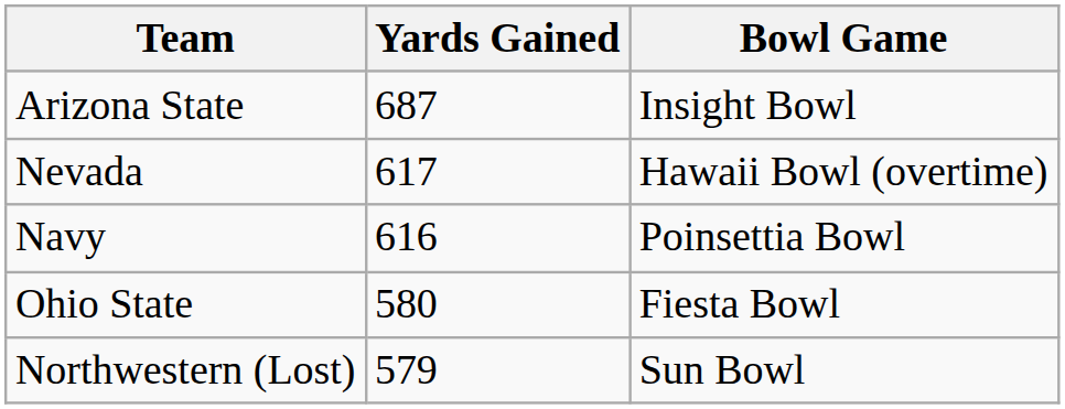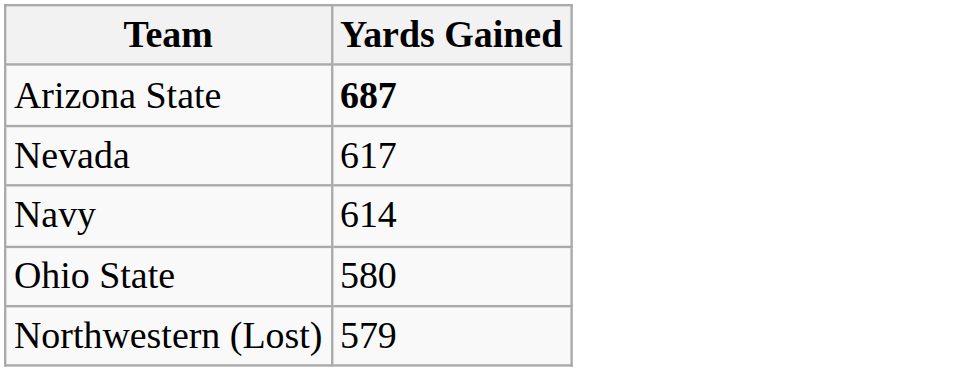- column: Bowl Game | Insight Bowl | Hawaii Bowl (overtime) | Poinsettia Bowl | Fiesta Bowl | Sun Bowl
Arizona State | Yards Gained: normal -> bold
Navy | Yards Gained: 616 -> 614
